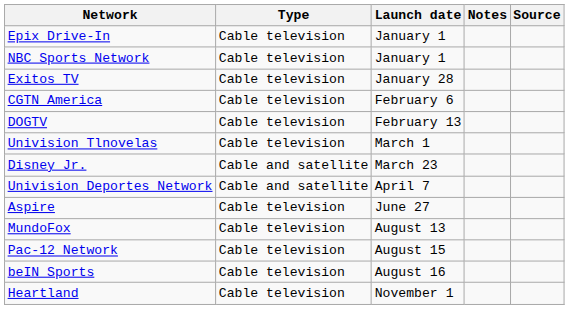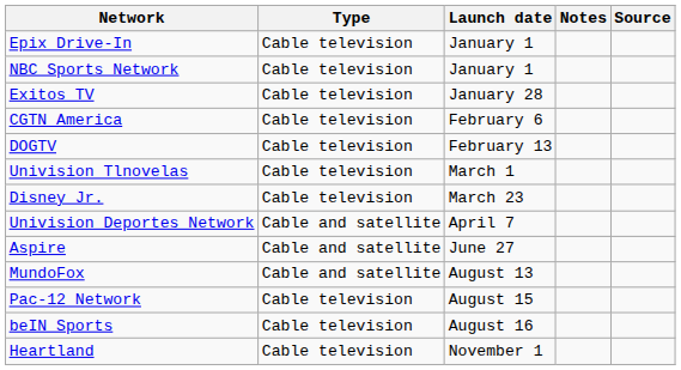Disney Jr. | Type: Cable and satellite -> Cable television
Aspire | Type: Cable television -> Cable and satellite
MundoFox | Type: Cable television -> Cable and satellite
